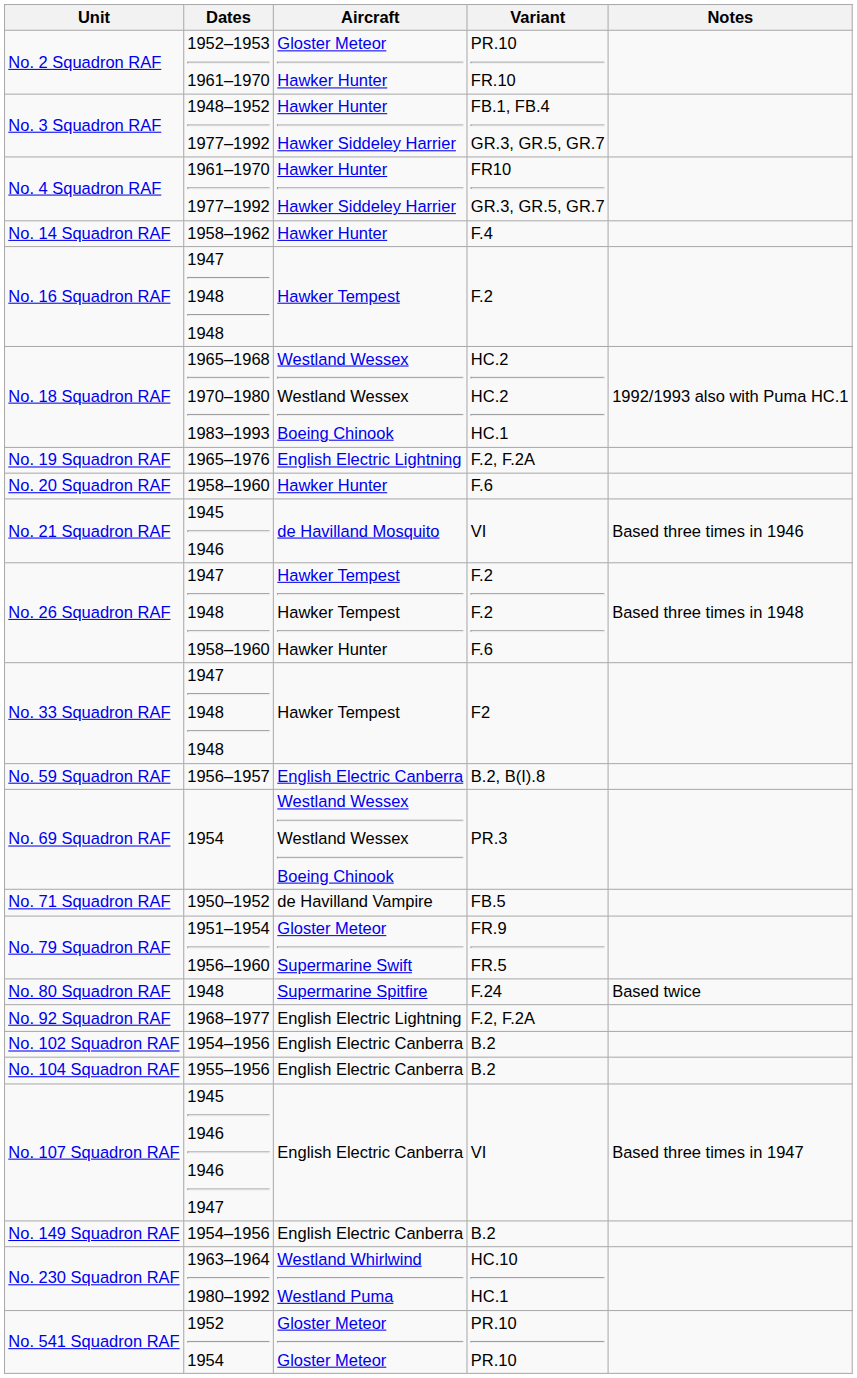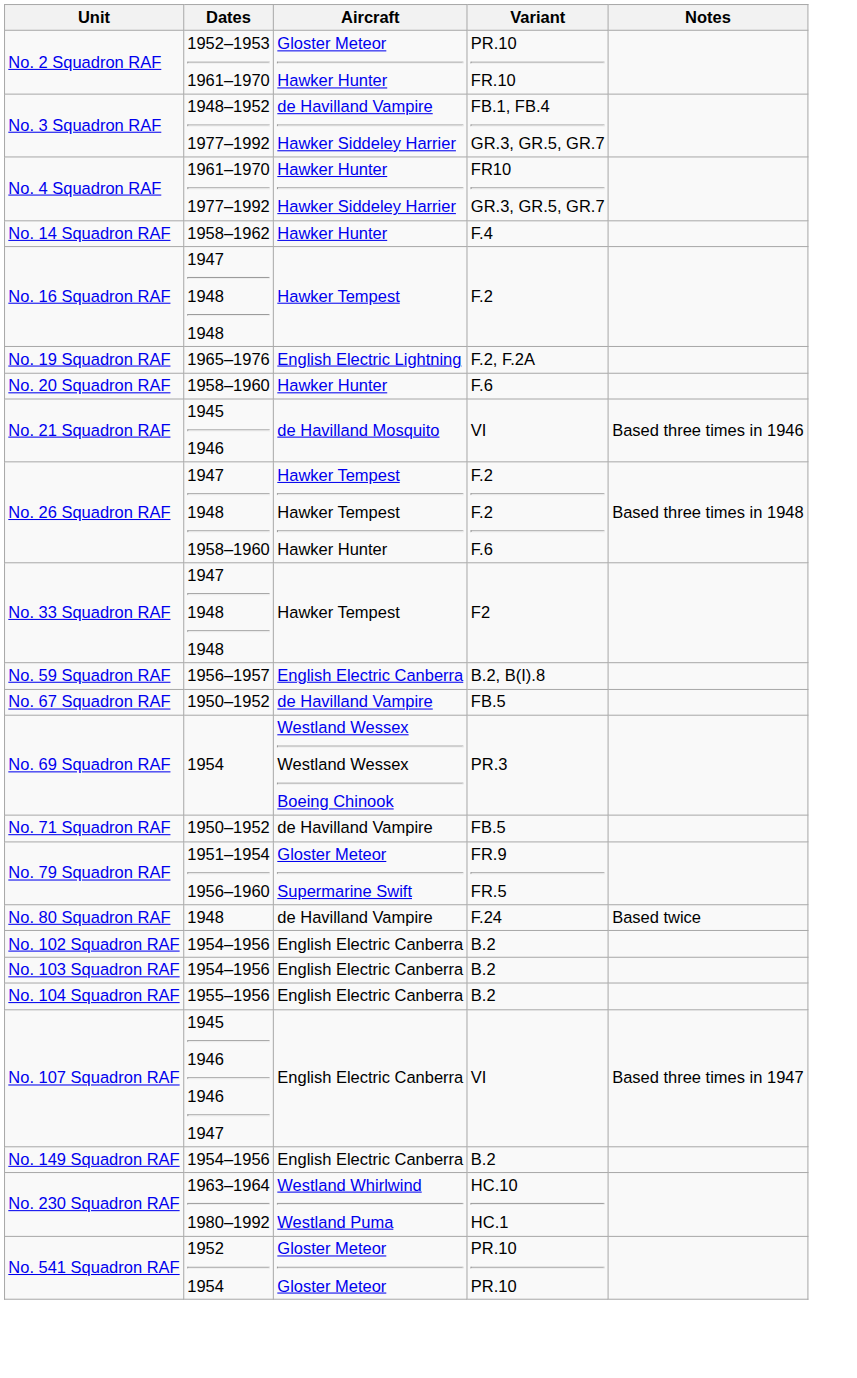No. 3 Squadron RAF | Aircraft: Hawker Hunter Hawker Siddeley Harrier -> de Havilland Vampire Hawker Siddeley Harrier
- row: No. 18 Squadron RAF | 1965–1968 1970–1980 1983–1993 | Westland Wessex Westland Wessex Boeing Chinook | HC.2 HC.2 HC.1 | 1992/1993 also with Puma HC.1
+ row: No. 67 Squadron RAF | 1950–1952 | de Havilland Vampire | FB.5
No. 80 Squadron RAF | Aircraft: Supermarine Spitfire -> de Havilland Vampire
- row: No. 92 Squadron RAF | 1968–1977 | English Electric Lightning | F.2, F.2A
+ row: No. 103 Squadron RAF | 1954–1956 | English Electric Canberra | B.2
